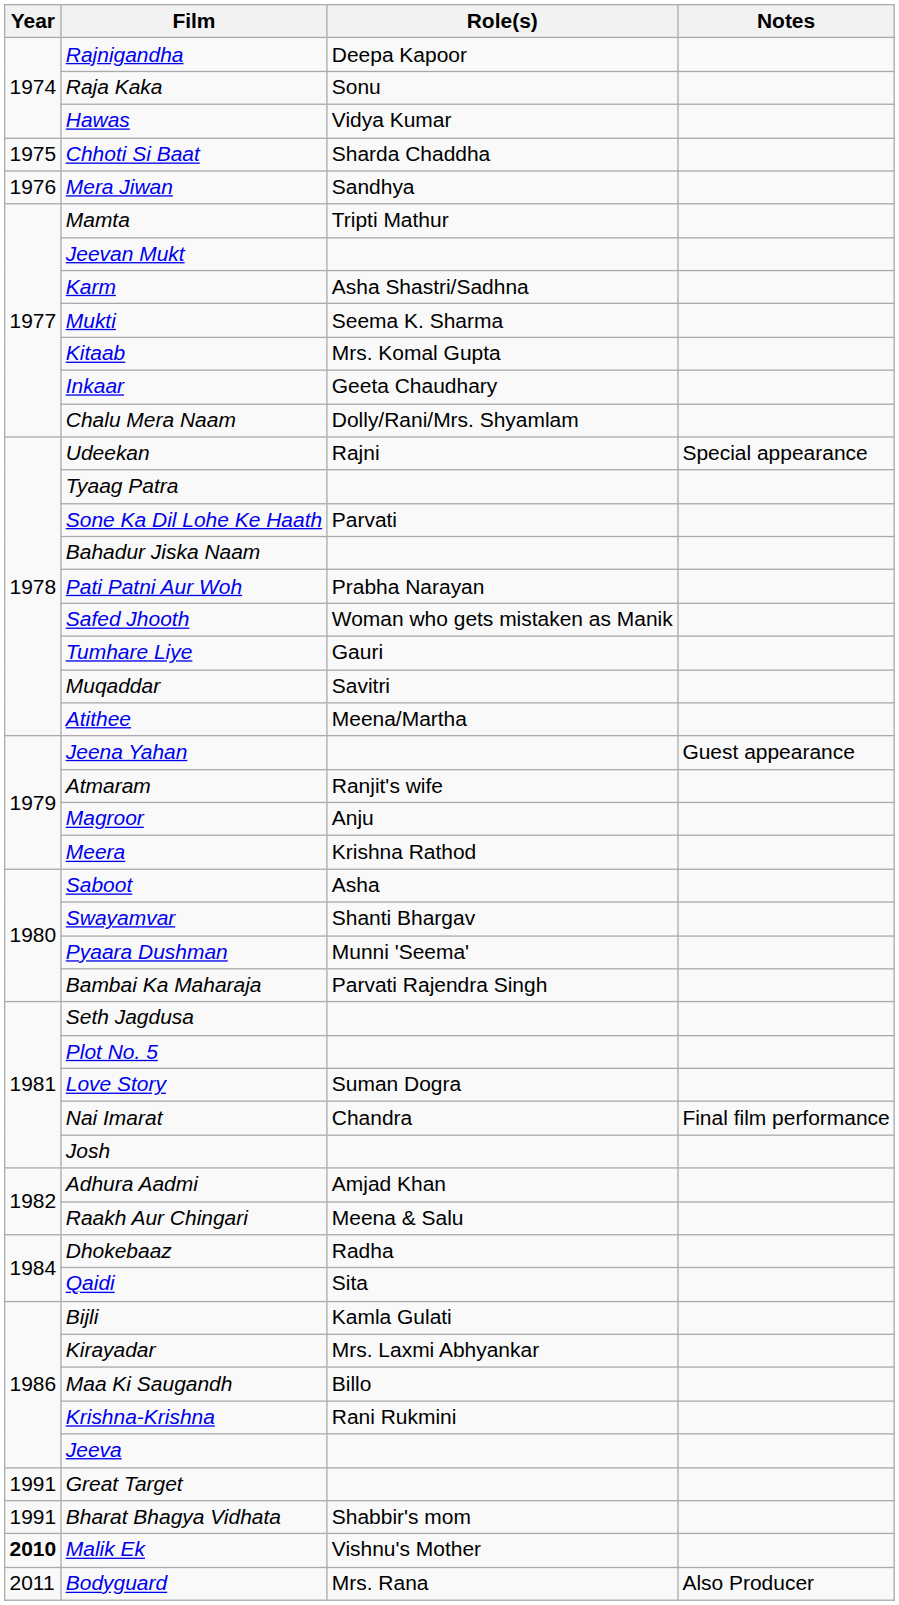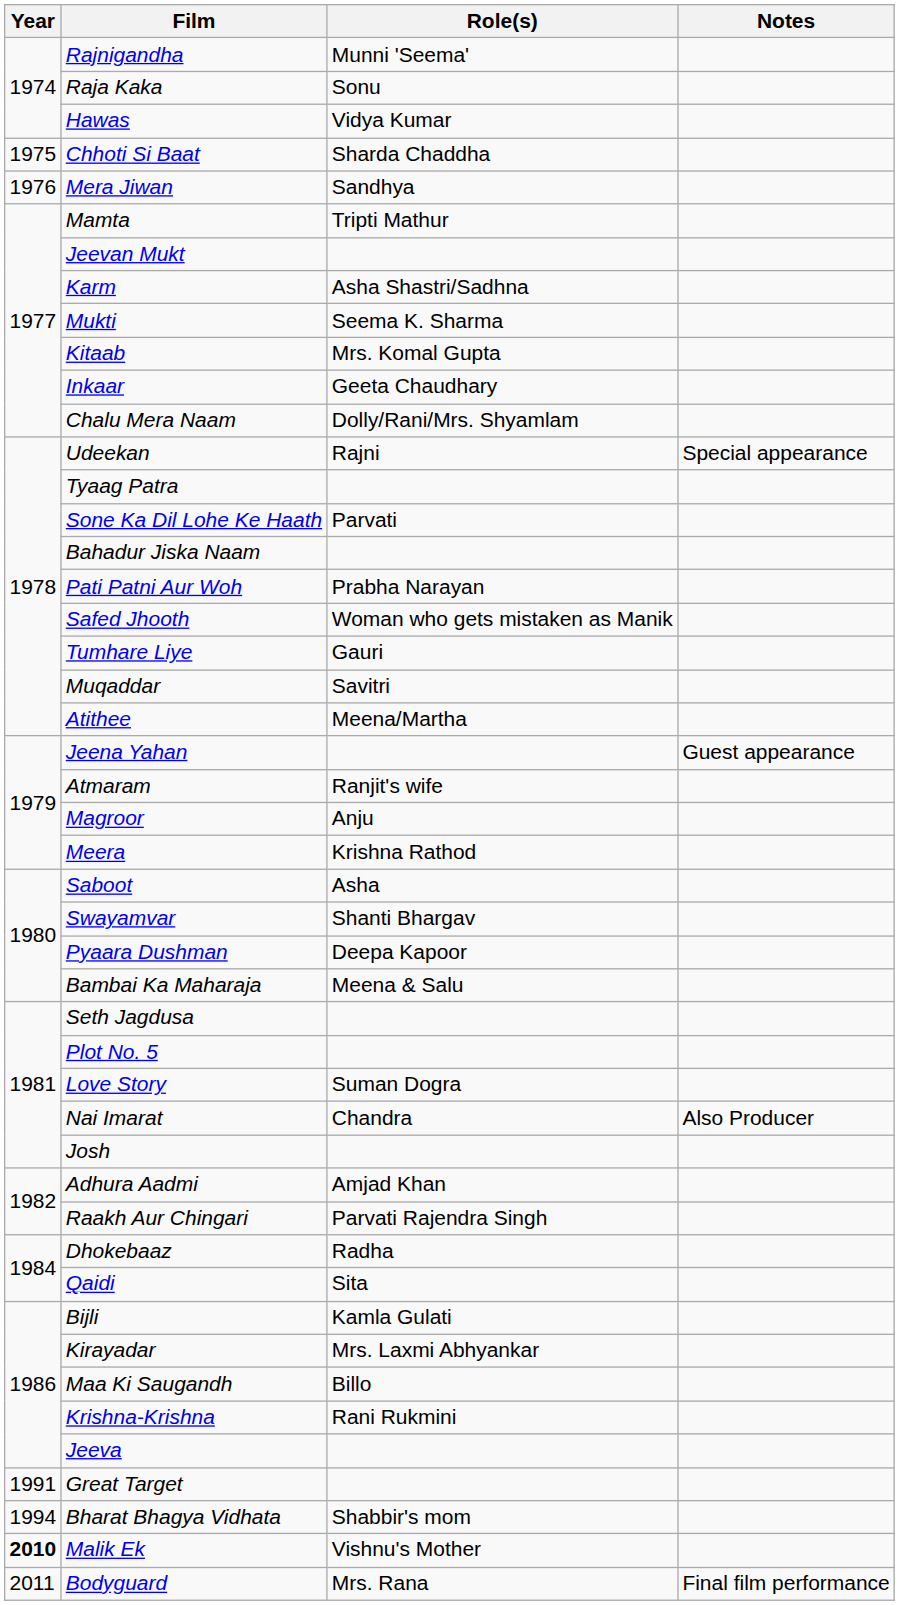Rajnigandha | Role(s): Deepa Kapoor -> Munni 'Seema'
Pyaara Dushman | Role(s): Munni 'Seema' -> Deepa Kapoor
Bambai Ka Maharaja | Role(s): Parvati Rajendra Singh -> Meena & Salu
Nai Imarat | Notes: Final film performance -> Also Producer
Raakh Aur Chingari | Role(s): Meena & Salu -> Parvati Rajendra Singh
Bharat Bhagya Vidhata | Year: 1991 -> 1994
Bodyguard | Notes: Also Producer -> Final film performance
